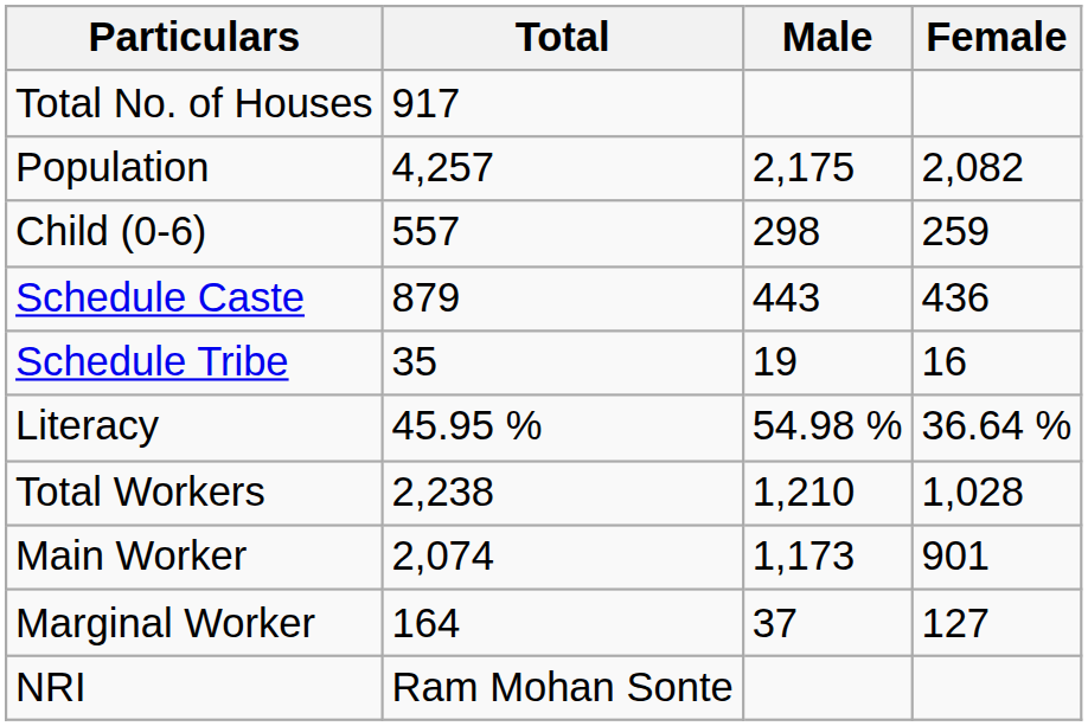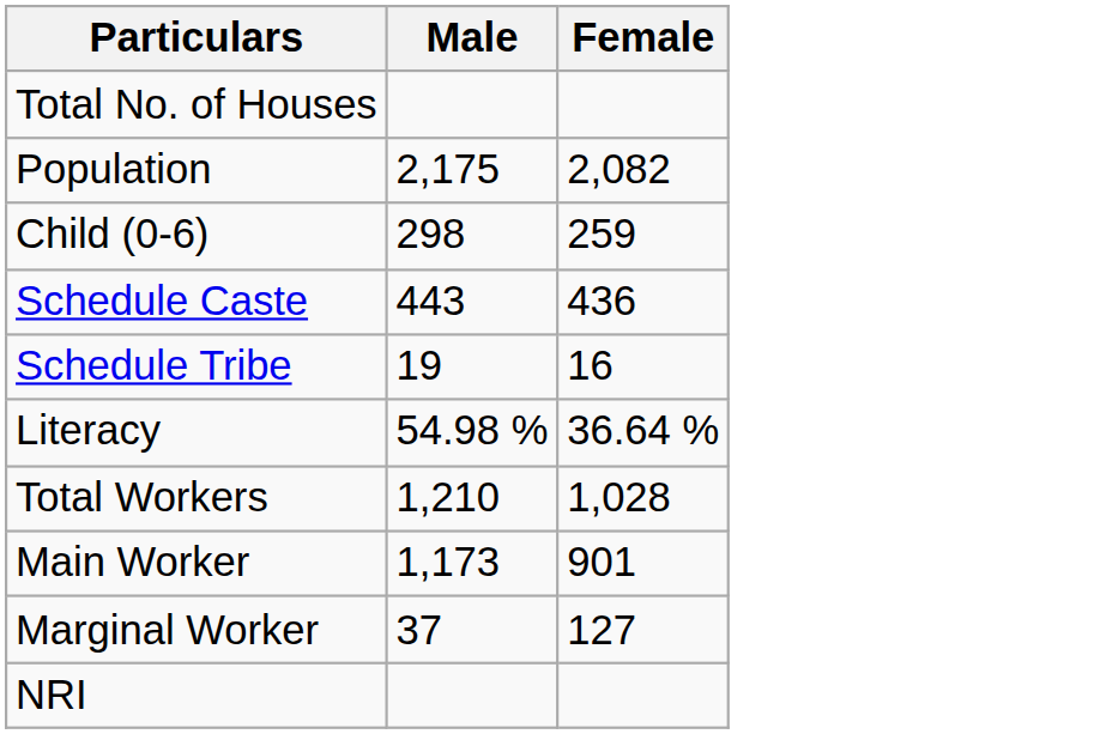- column: Total | 917 | 4,257 | 557 | 879 | 35 | 45.95 % | 2,238 | 2,074 | 164 | Ram Mohan Sonte
